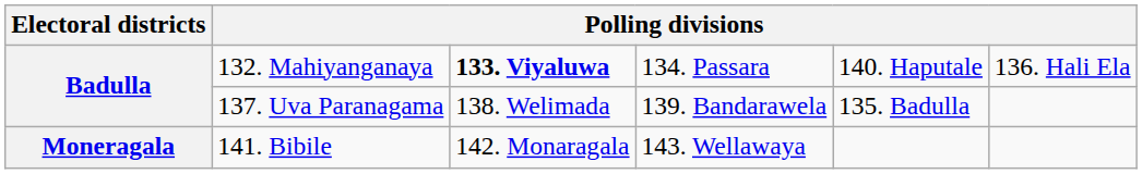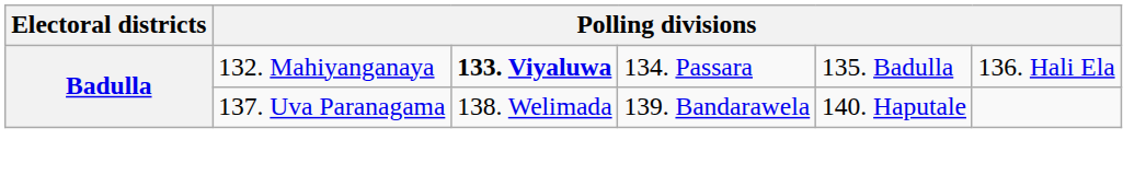132. Mahiyanganaya | column 5: 140. Haputale -> 135. Badulla
137. Uva Paranagama | column 5: 135. Badulla -> 140. Haputale
- row: Moneragala | 141. Bibile | 142. Monaragala | 143. Wellawaya
